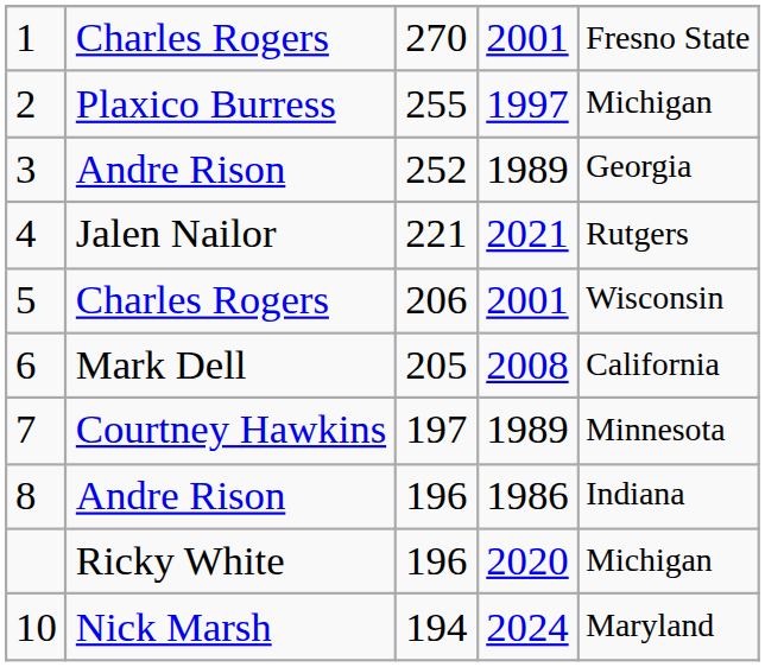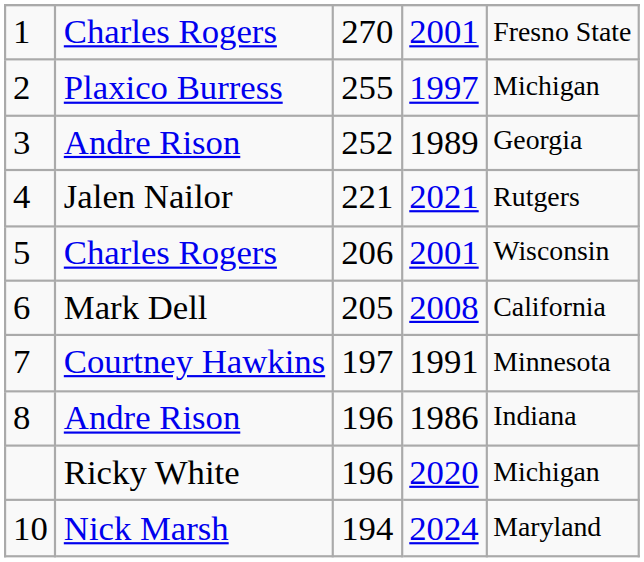7 | column 4: 1989 -> 1991
